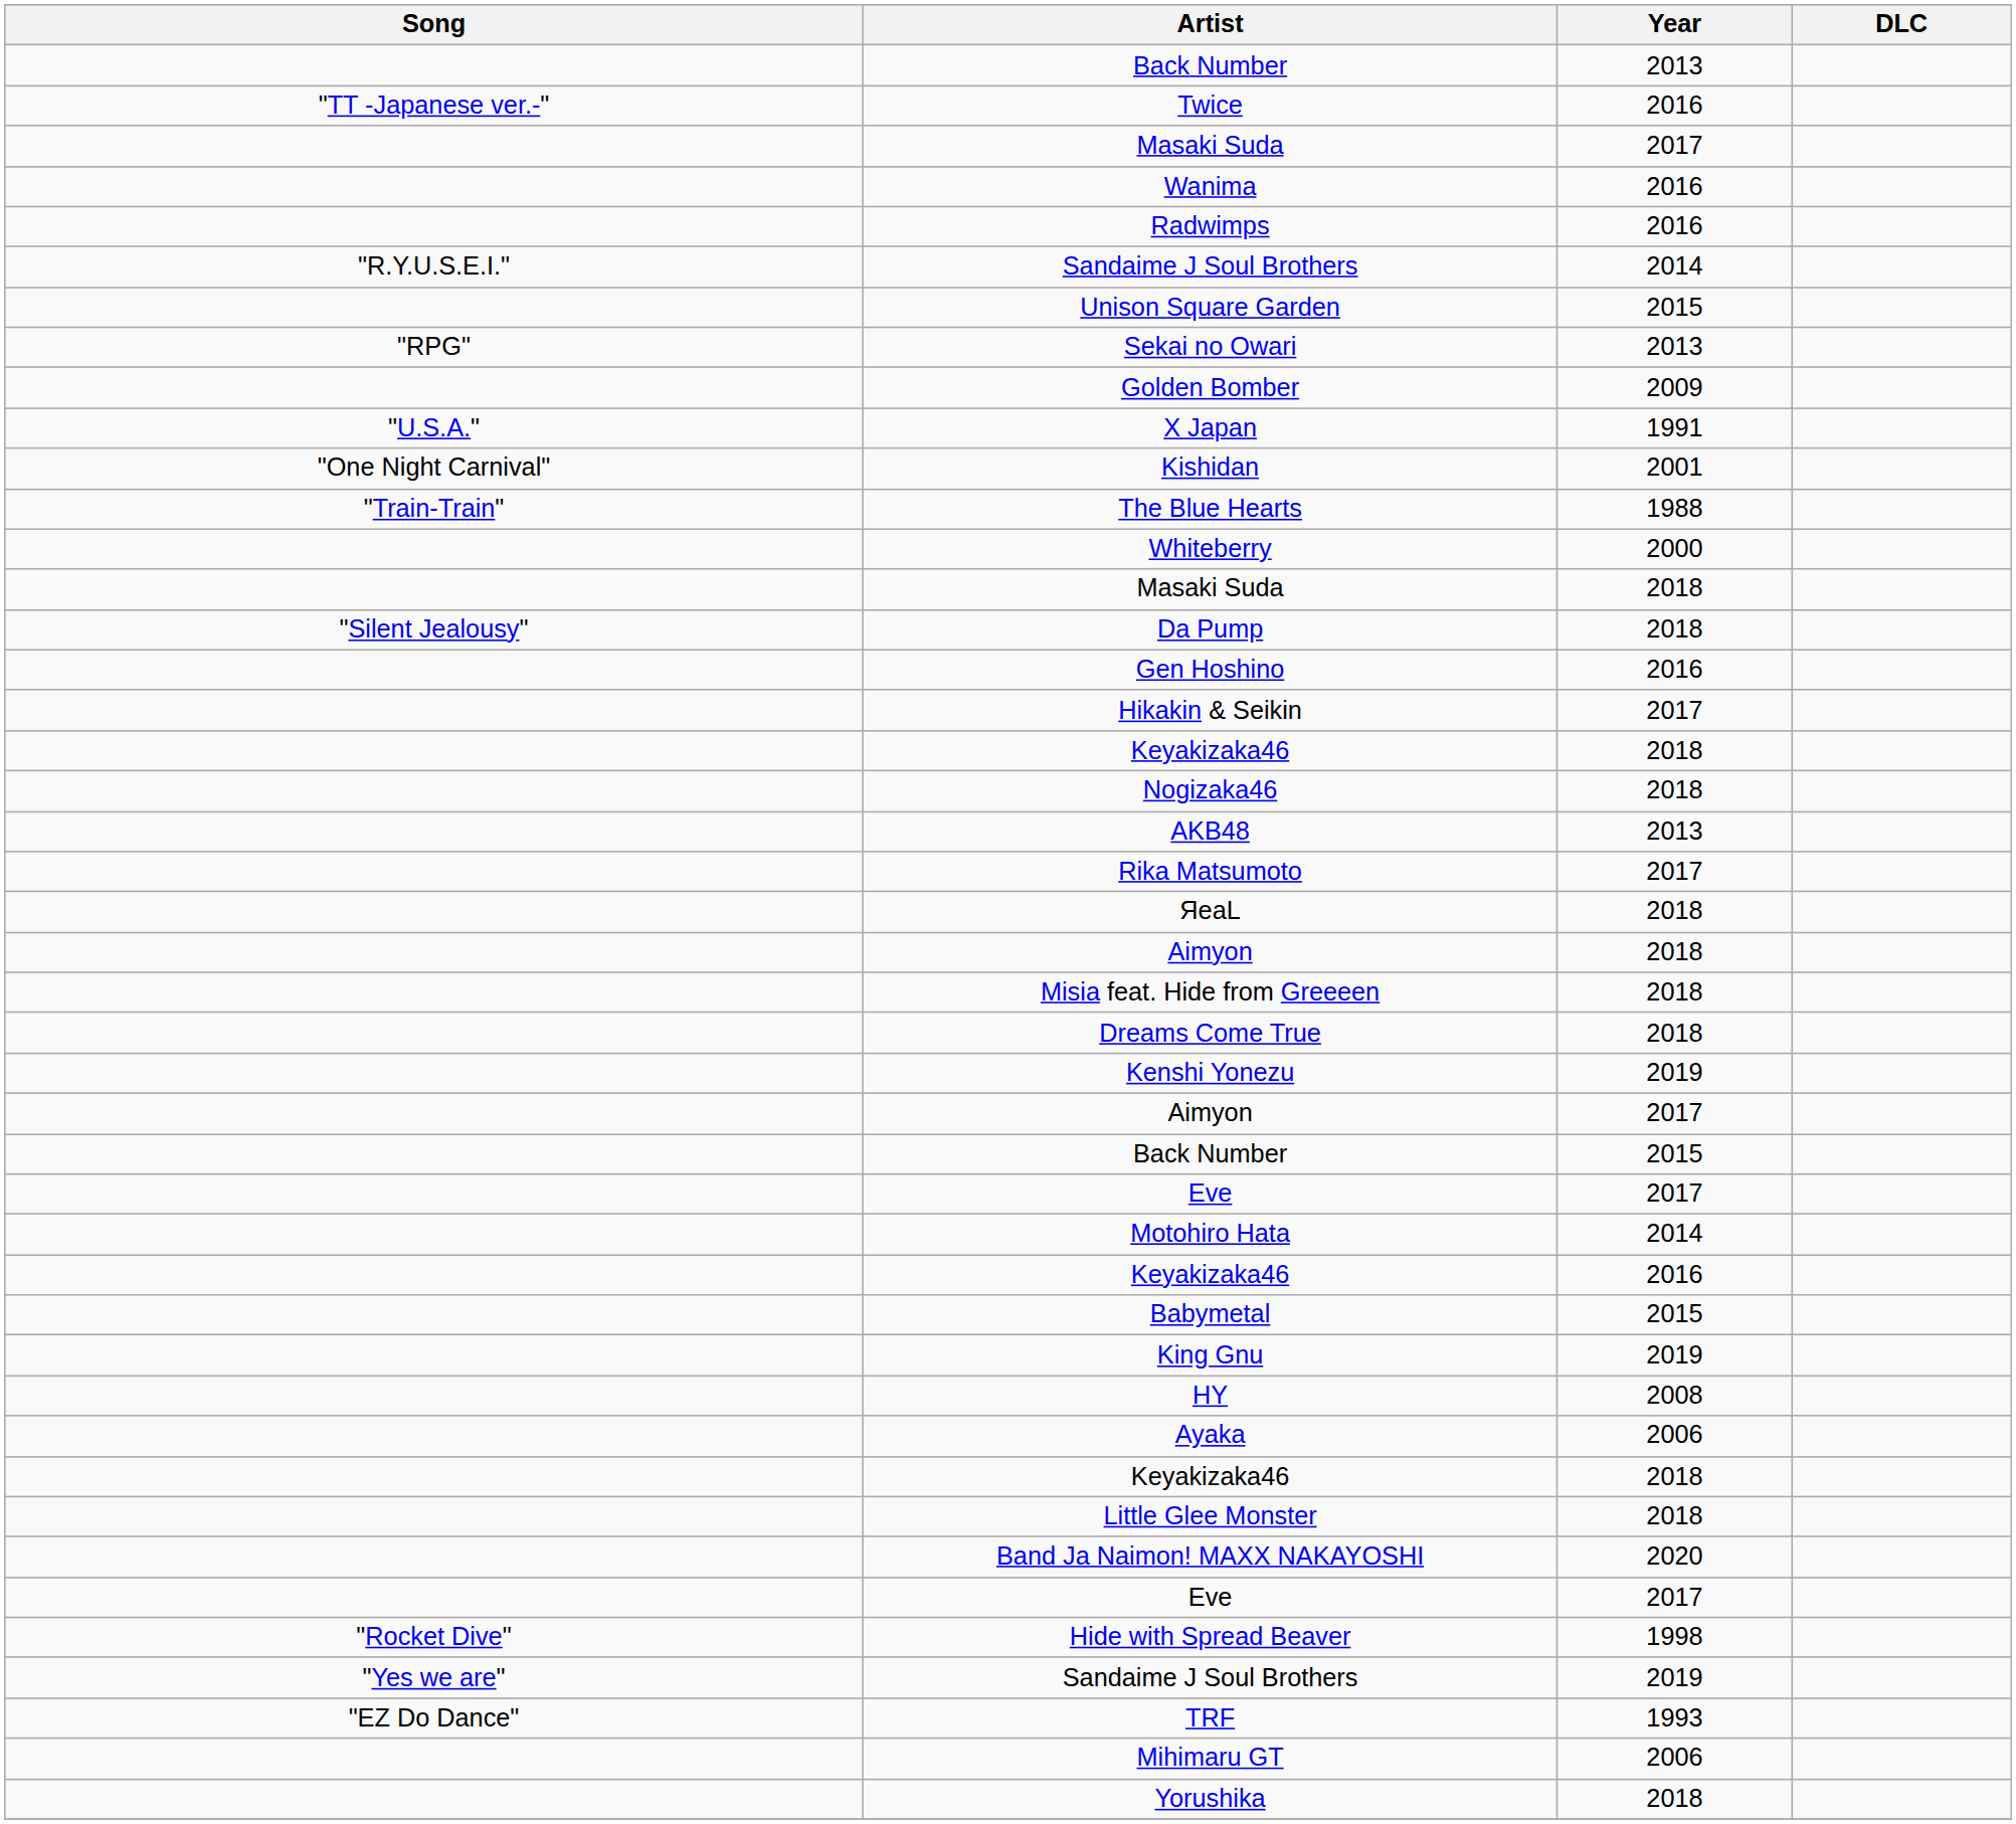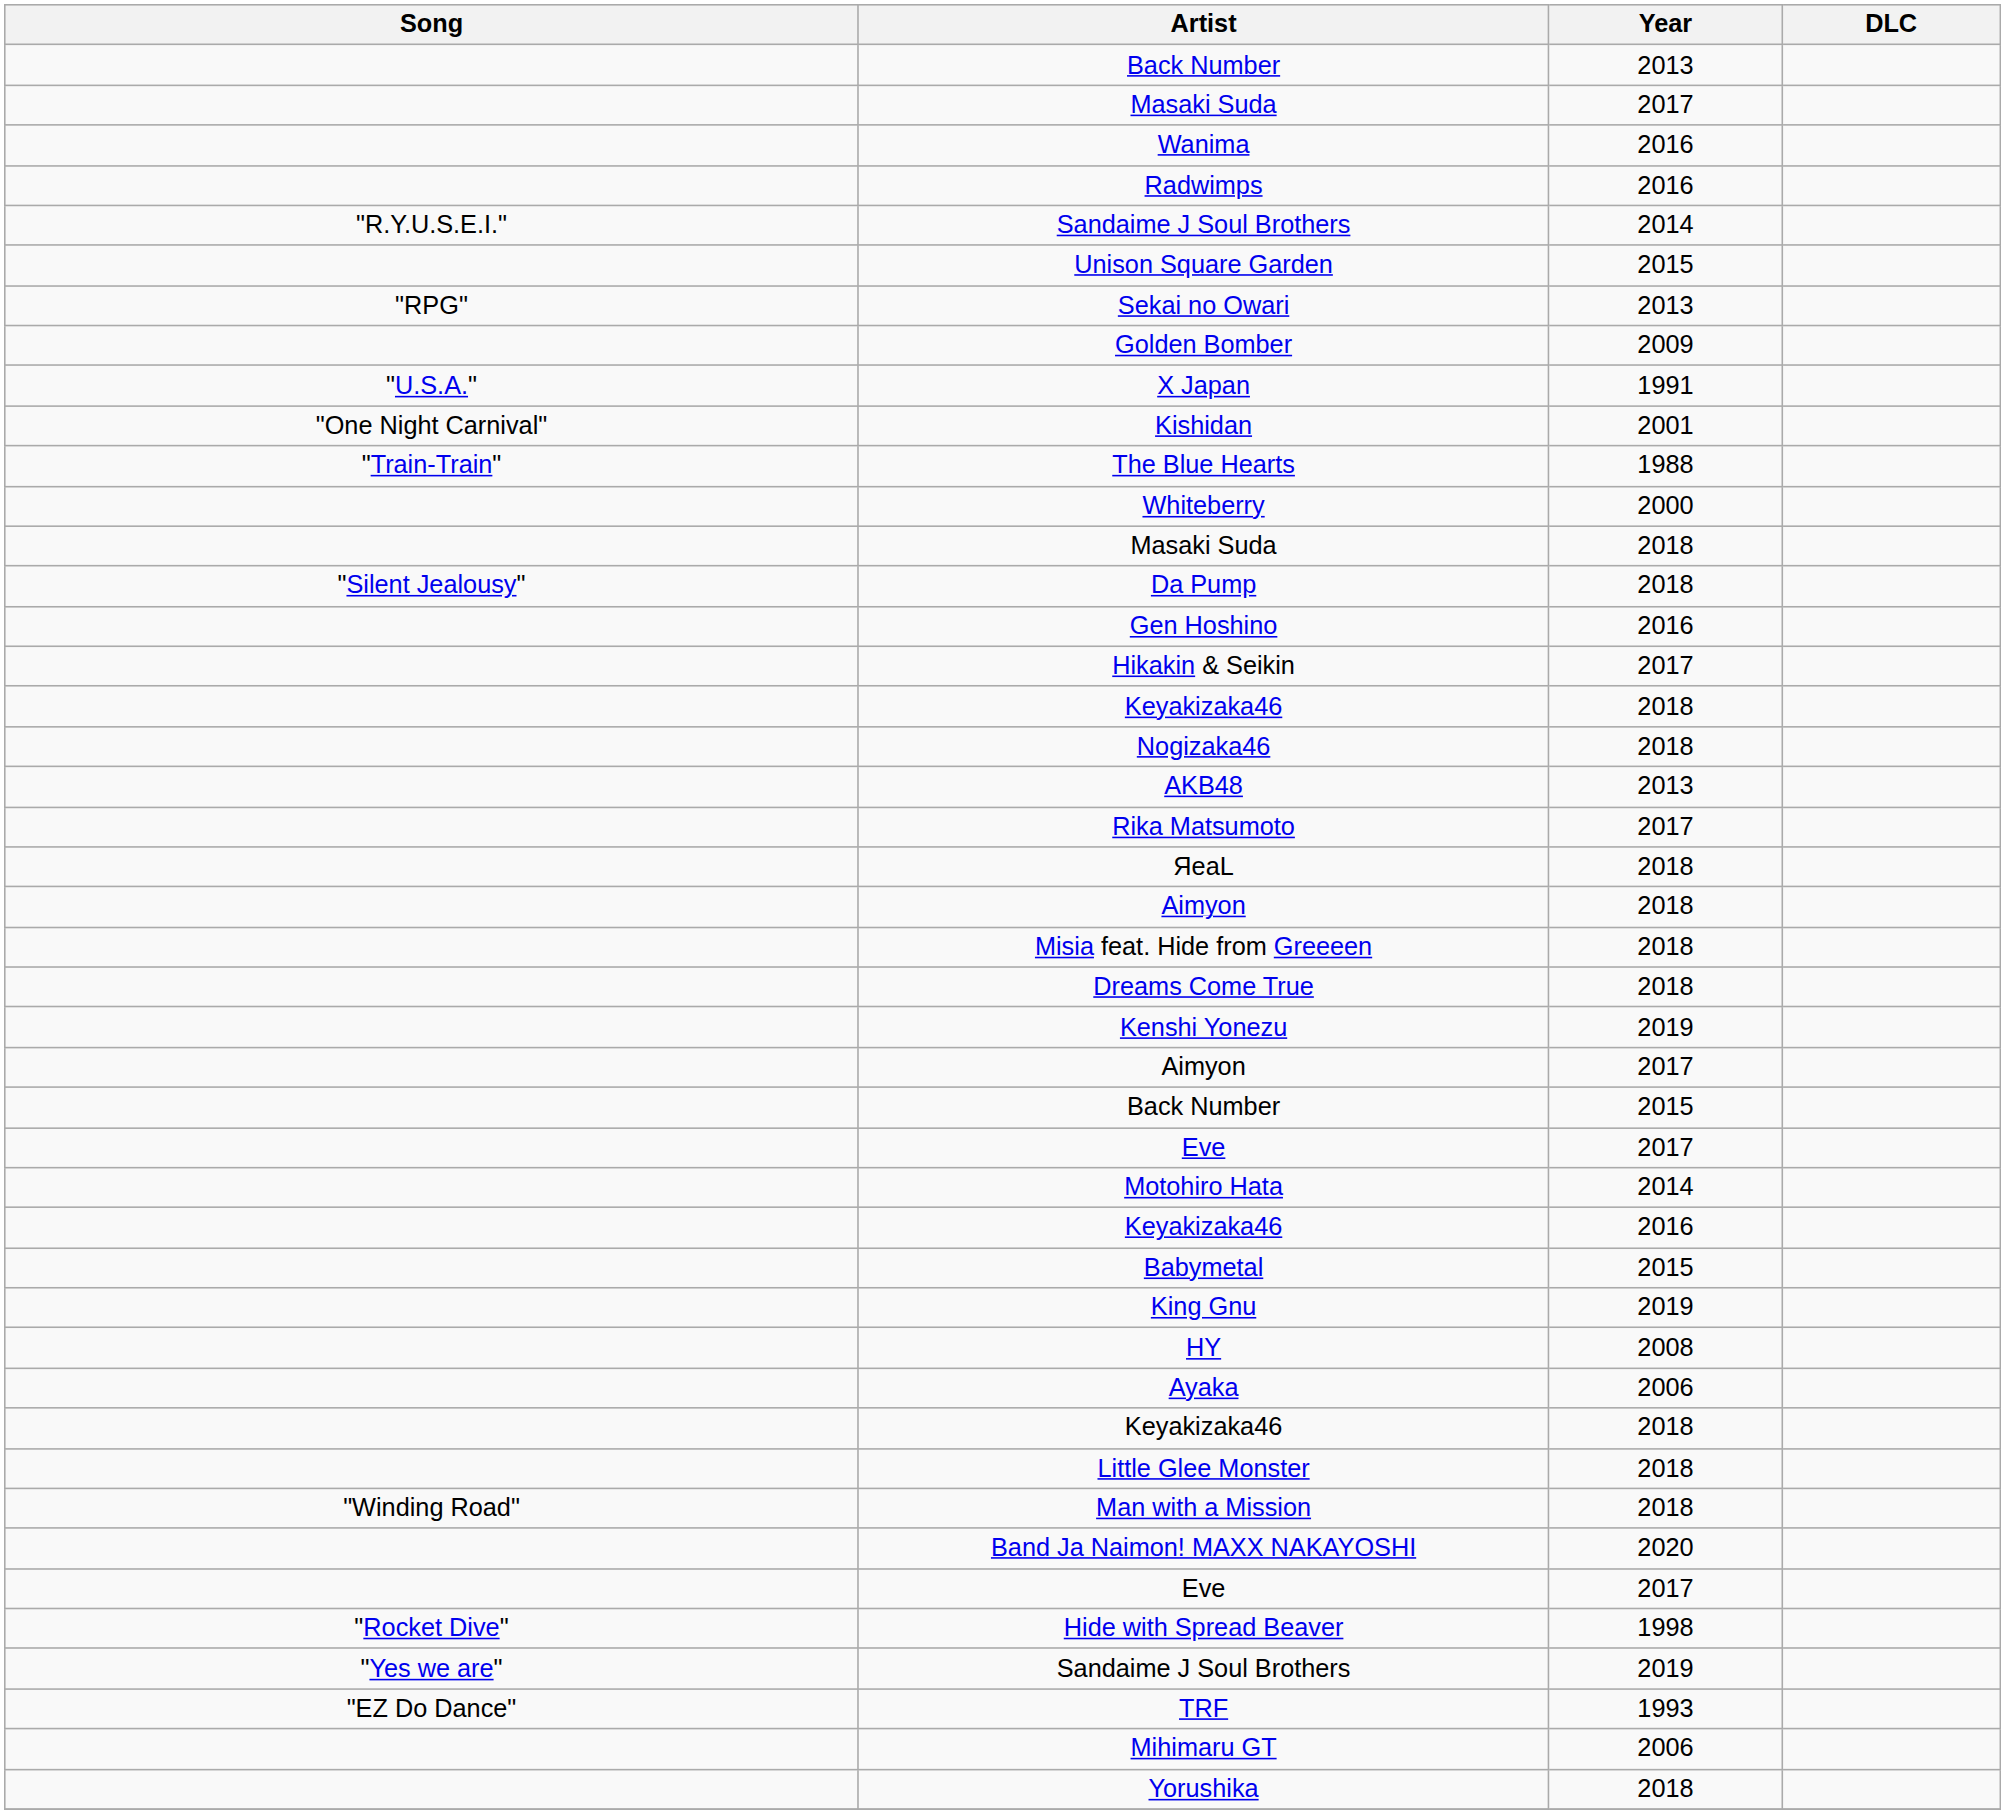- row: "TT -Japanese ver.-" | Twice | 2016
+ row: "Winding Road" | Man with a Mission | 2018
